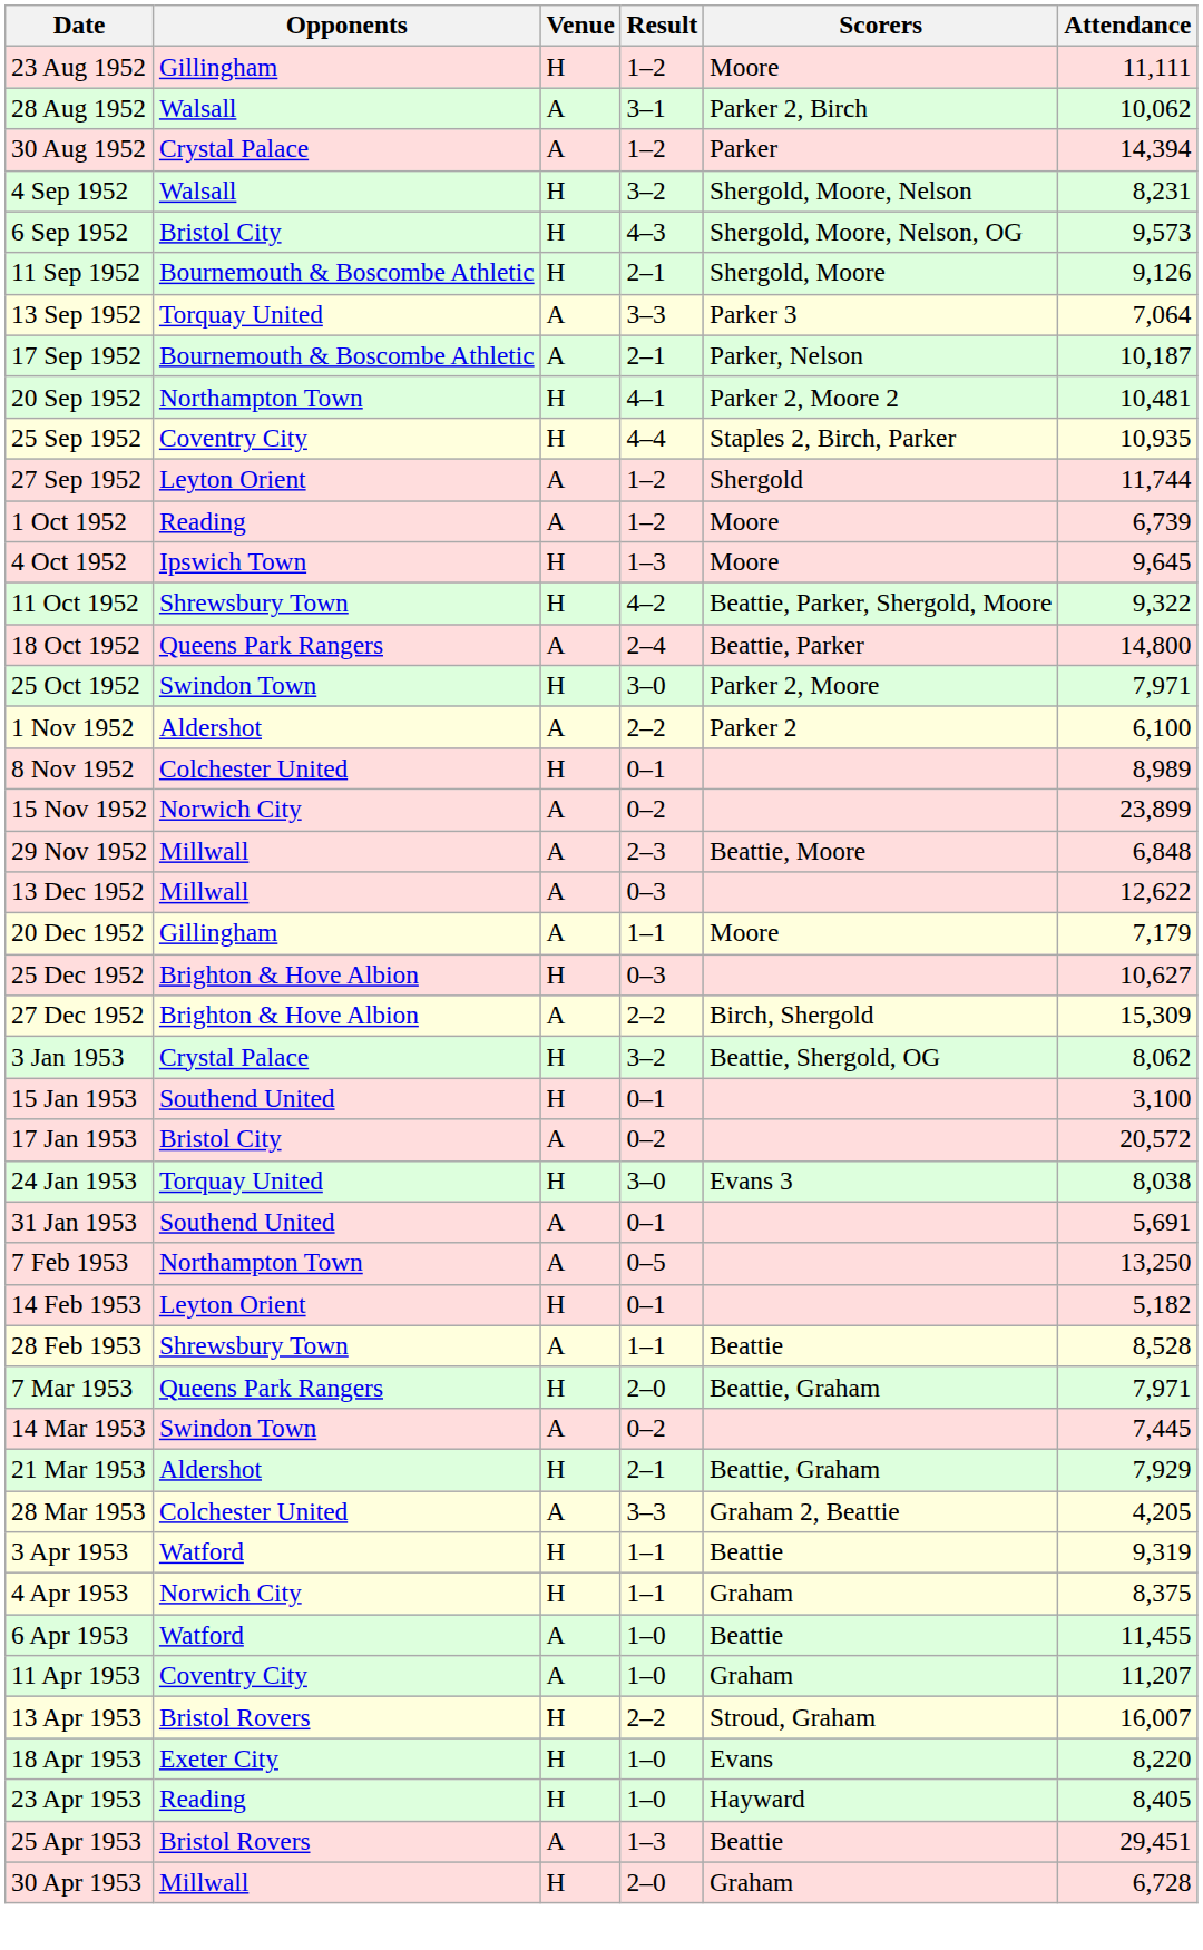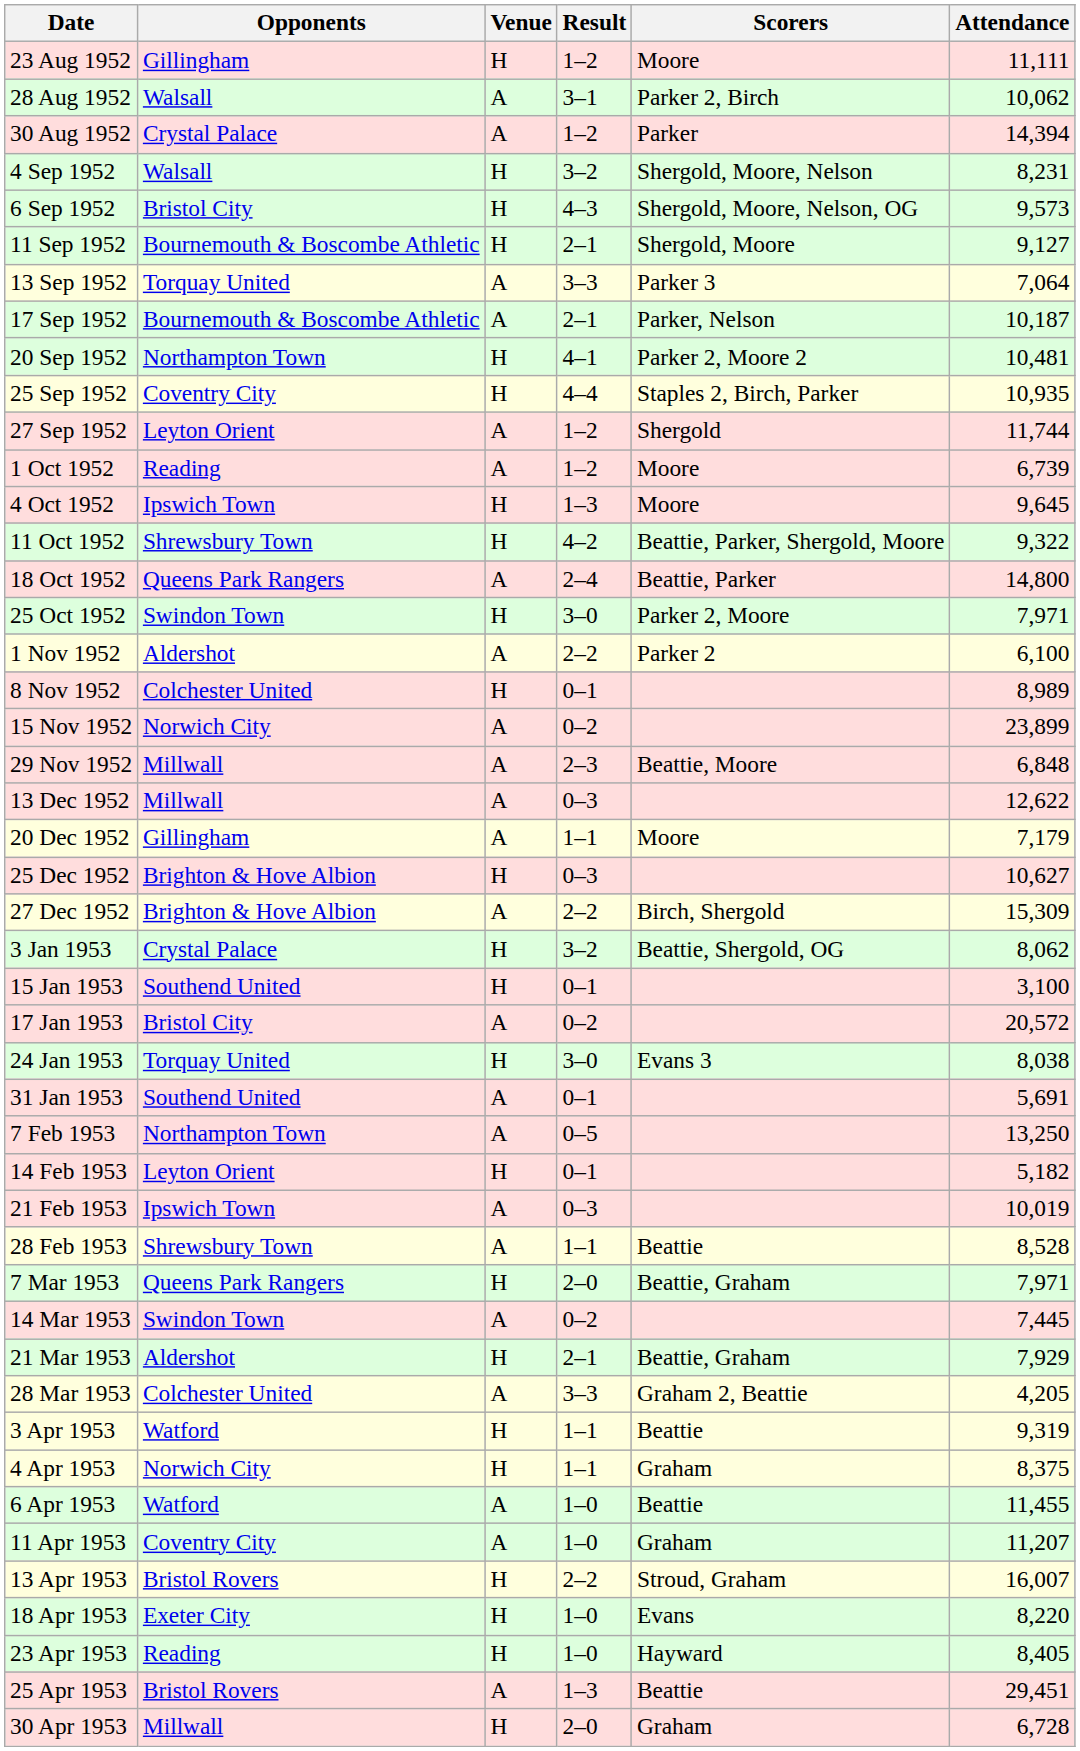11 Sep 1952 | Attendance: 9,126 -> 9,127
+ row: 21 Feb 1953 | Ipswich Town | A | 0–3 | 10,019
